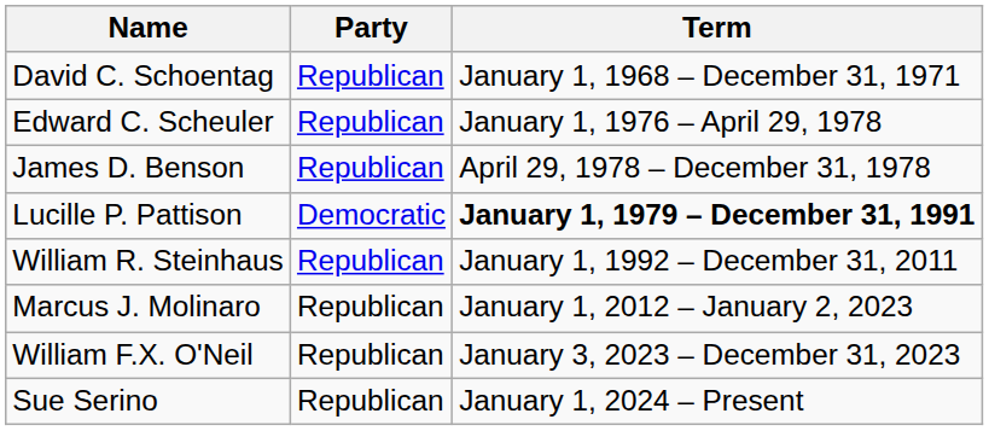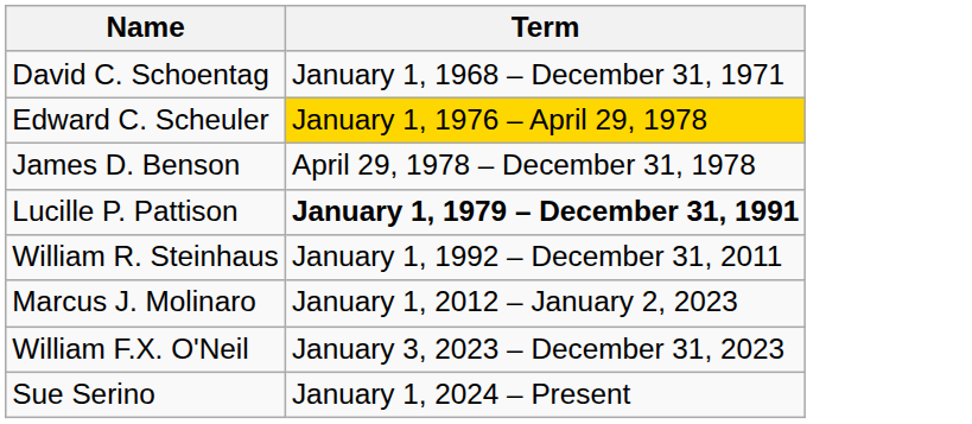- column: Party | Republican | Republican | Republican | Democratic | Republican | Republican | Republican | Republican
Edward C. Scheuler | Term: no background -> gold background
